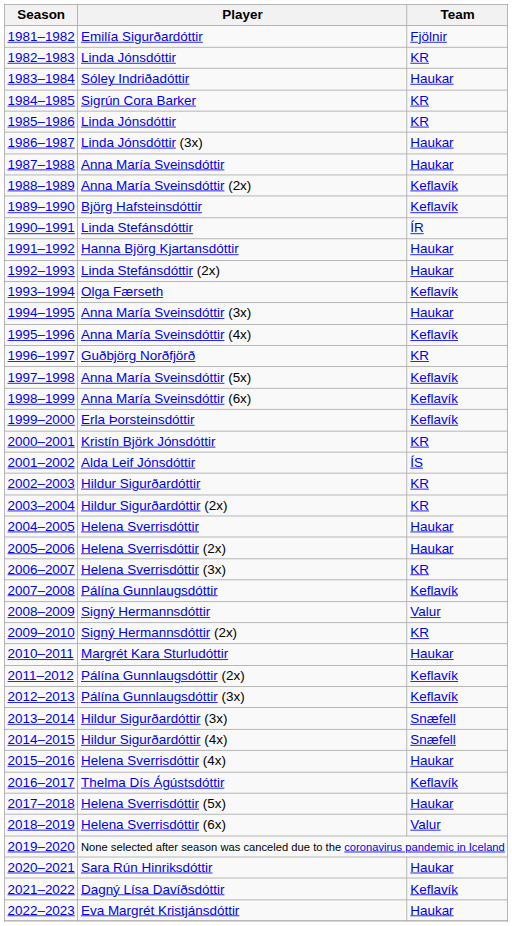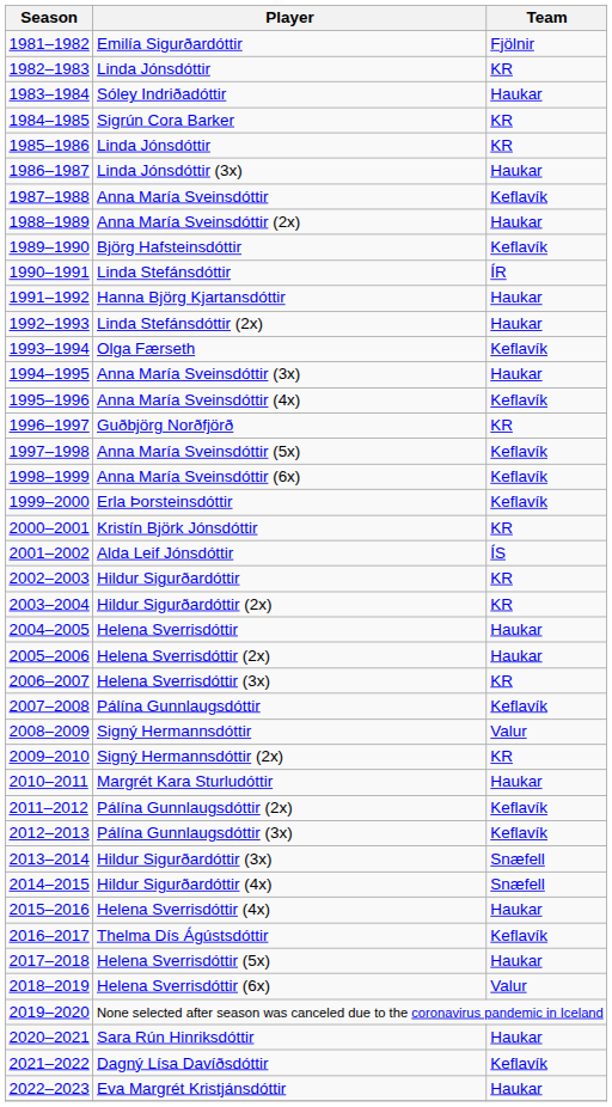Anna María Sveinsdóttir | Team: Haukar -> Keflavík
Anna María Sveinsdóttir (2x) | Team: Keflavík -> Haukar
